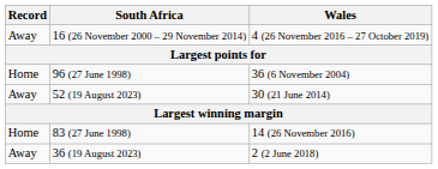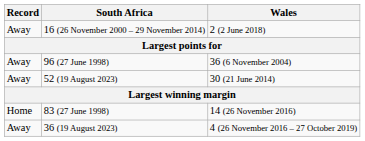16 (26 November 2000 – 29 November 2014) | Wales: 4 (26 November 2016 – 27 October 2019) -> 2 (2 June 2018)
96 (27 June 1998) | Record: Home -> Away
36 (19 August 2023) | Wales: 2 (2 June 2018) -> 4 (26 November 2016 – 27 October 2019)
